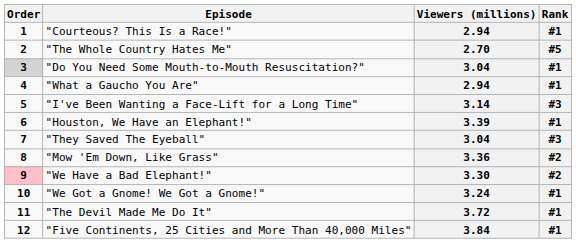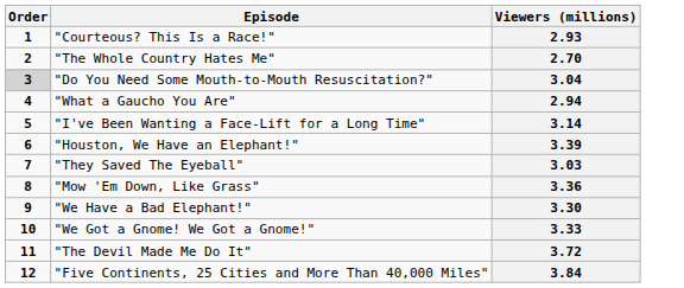- column: Rank | #1 | #5 | #1 | #1 | #3 | #1 | #3 | #2 | #2 | #1 | #1 | #1
"Courteous? This Is a Race!" | Viewers (millions): 2.94 -> 2.93
"They Saved The Eyeball" | Viewers (millions): 3.04 -> 3.03
"We Have a Bad Elephant!" | Order: pink background -> no background
"We Got a Gnome! We Got a Gnome!" | Viewers (millions): 3.24 -> 3.33
